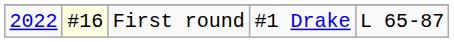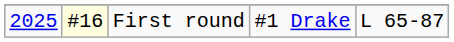First round | column 1: 2022 -> 2025
